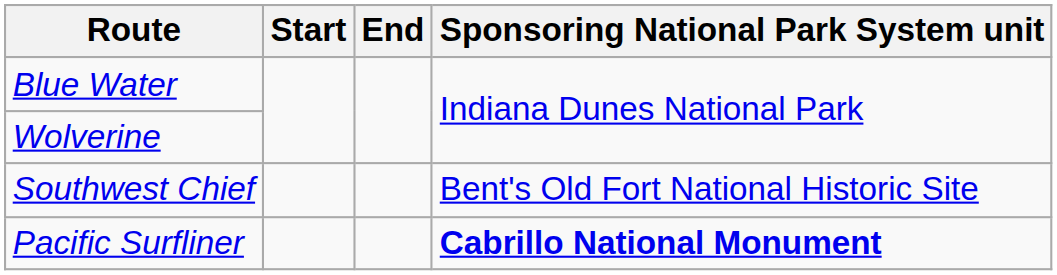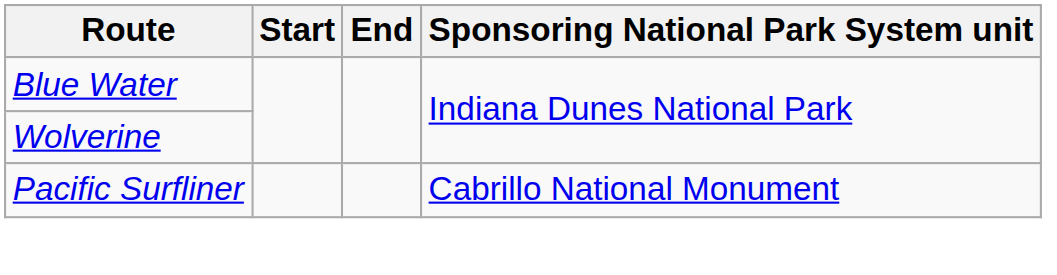- row: Southwest Chief | Bent's Old Fort National Historic Site
Pacific Surfliner | Sponsoring National Park System unit: bold -> normal
